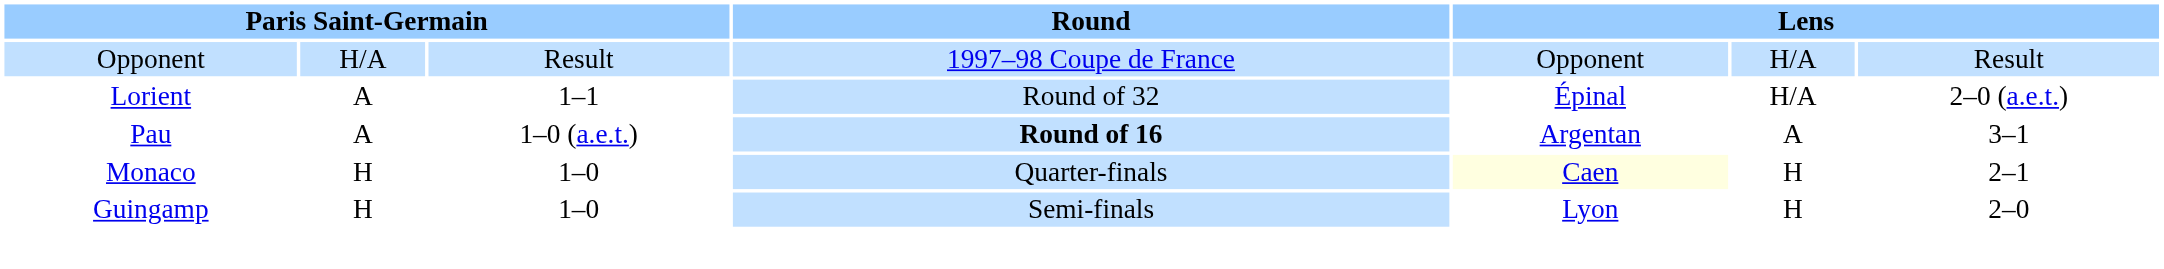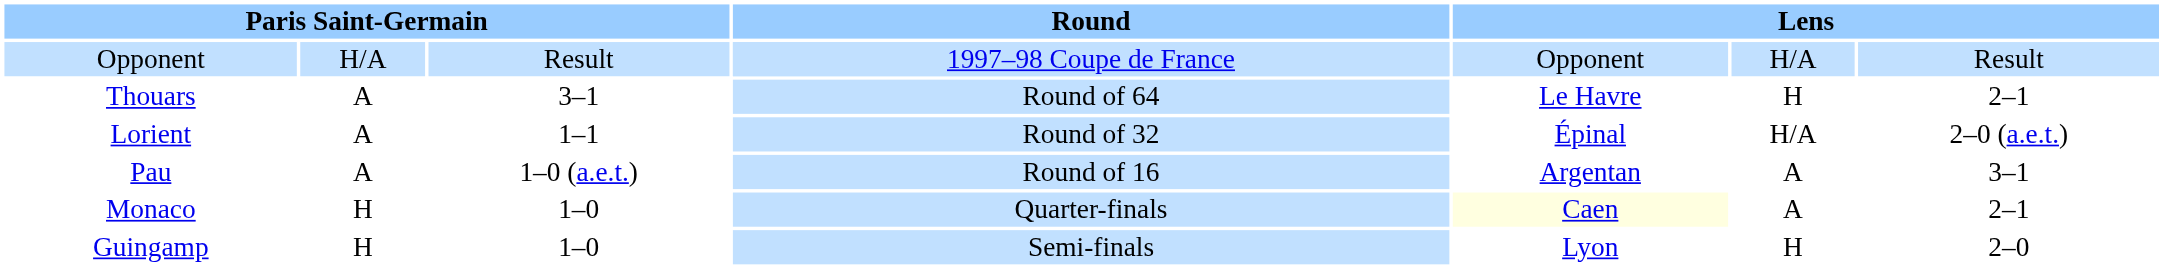+ row: Thouars | A | 3–1 | Round of 64 | Le Havre | H | 2–1
Pau | Round: bold -> normal
Monaco | column 6: H -> A
